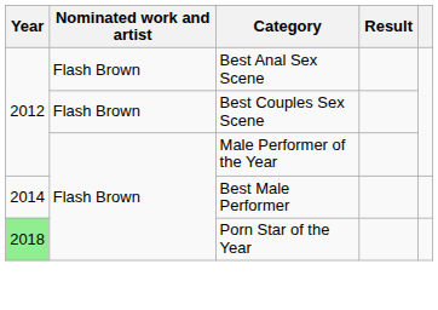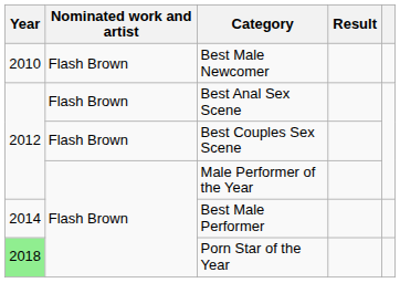+ row: 2010 | Flash Brown | Best Male Newcomer
